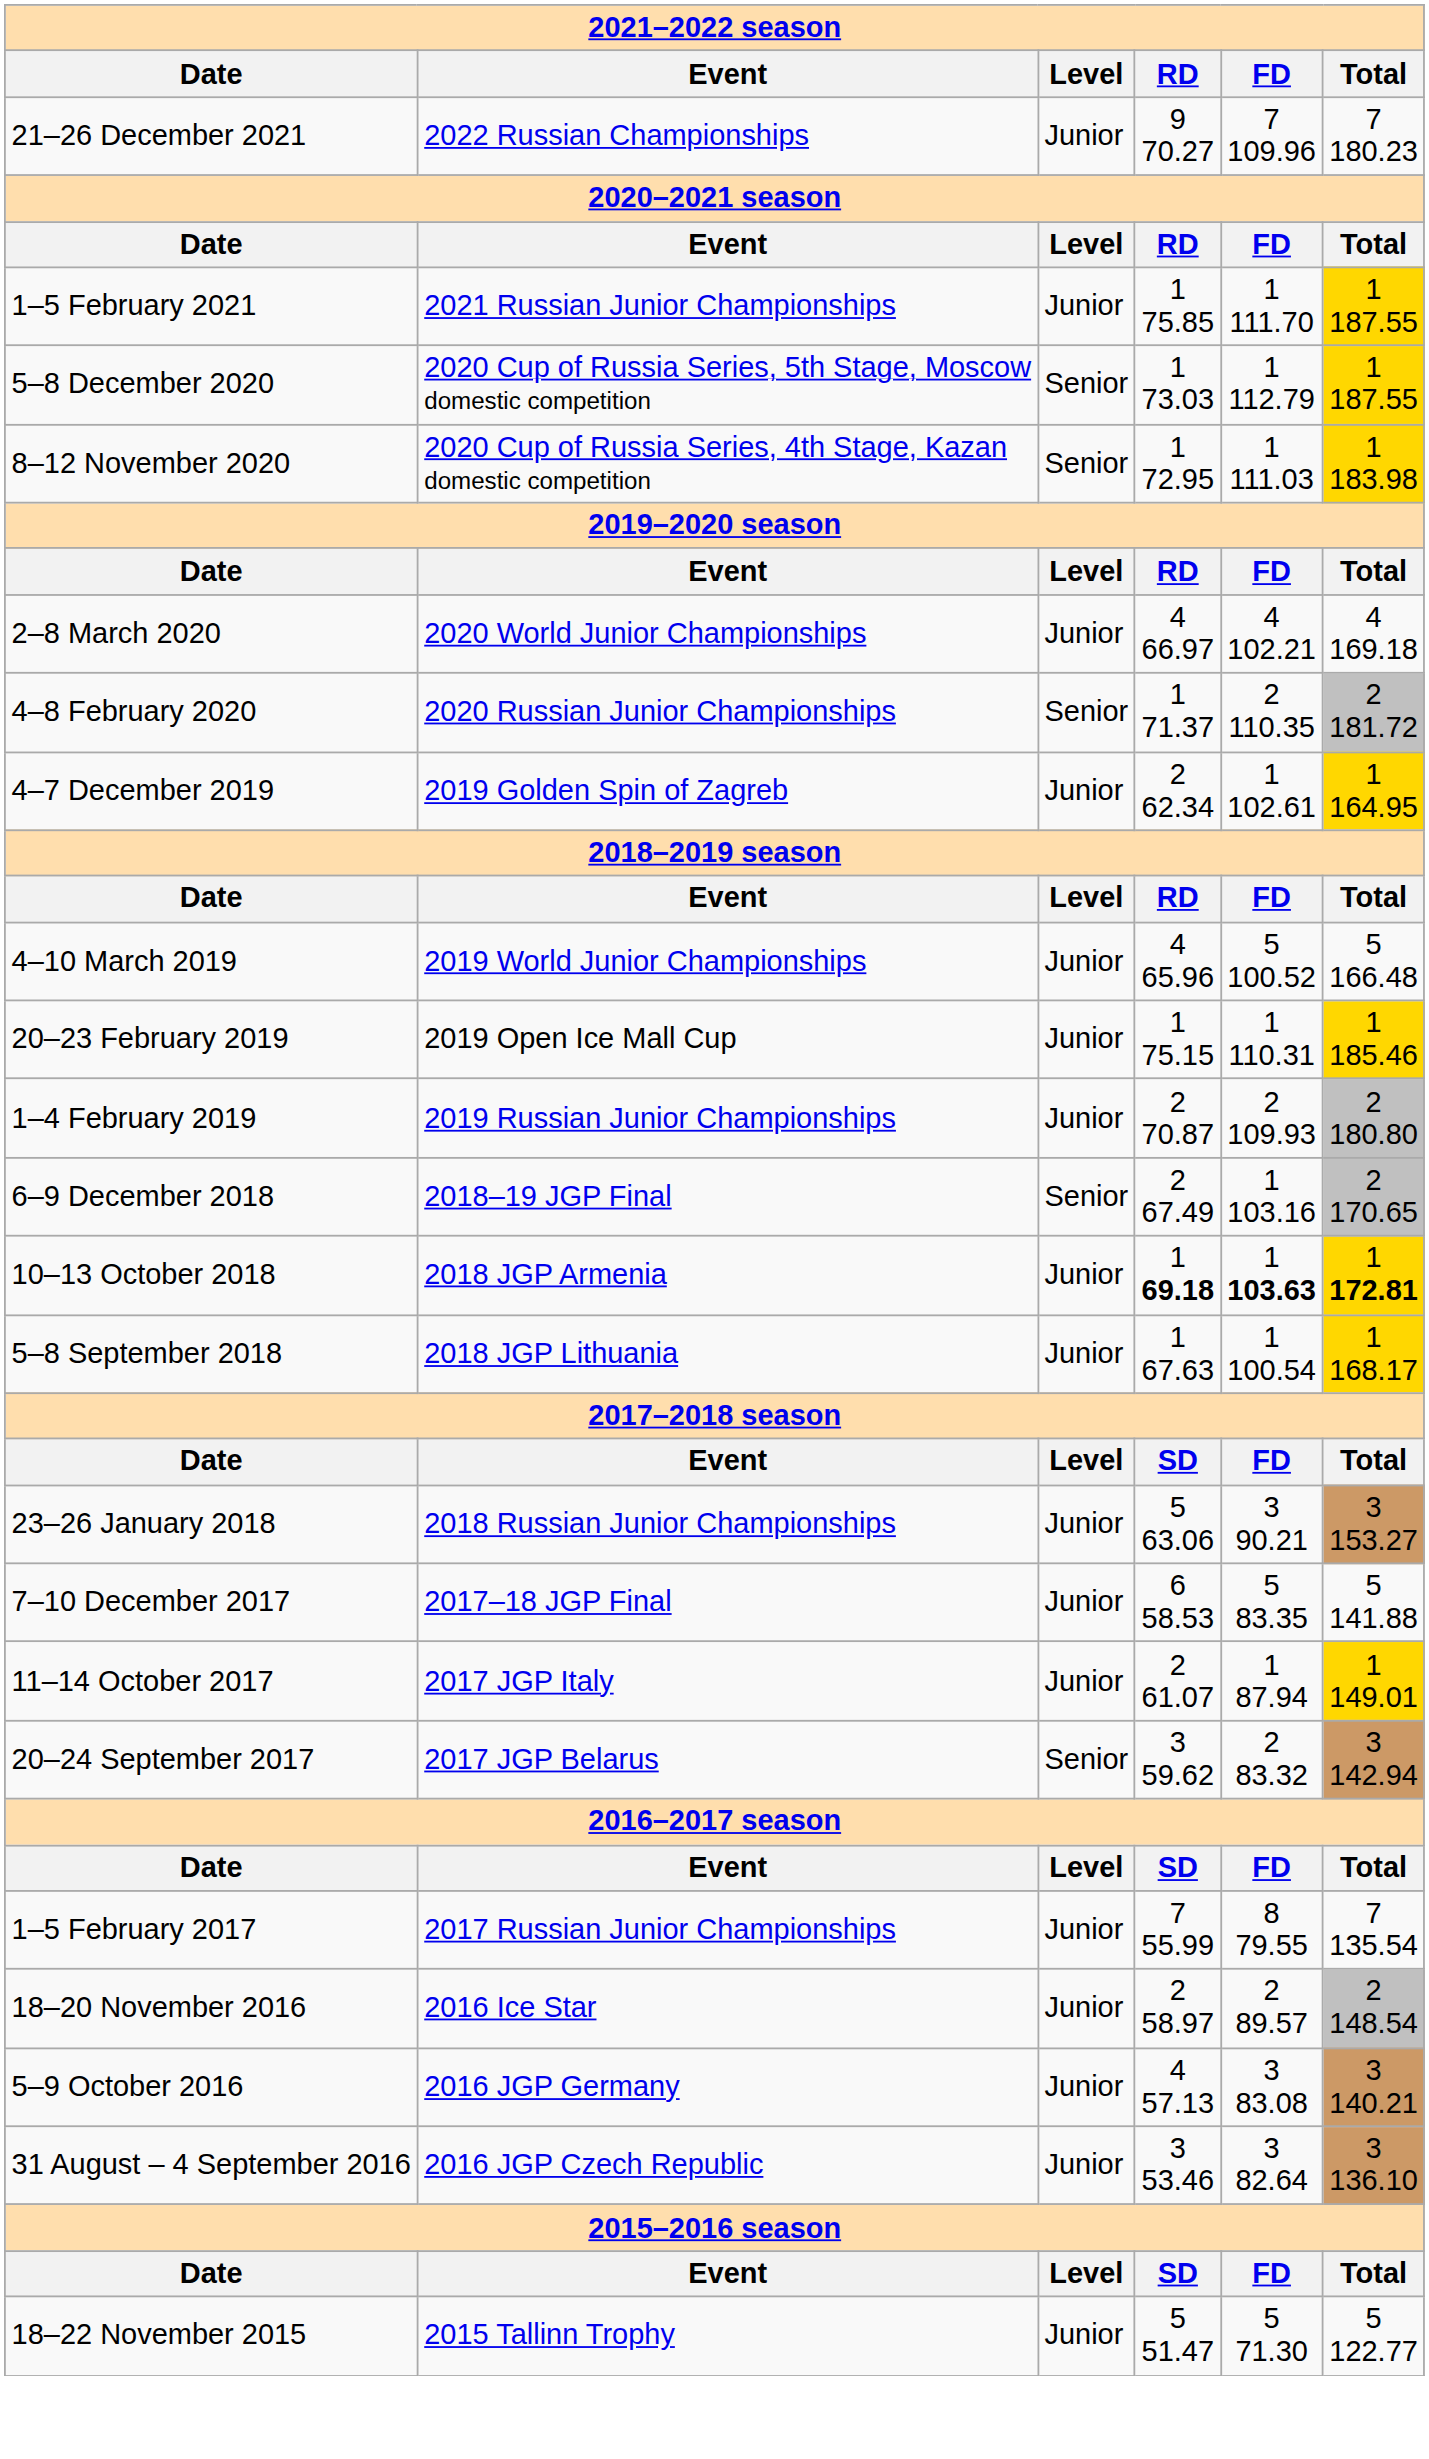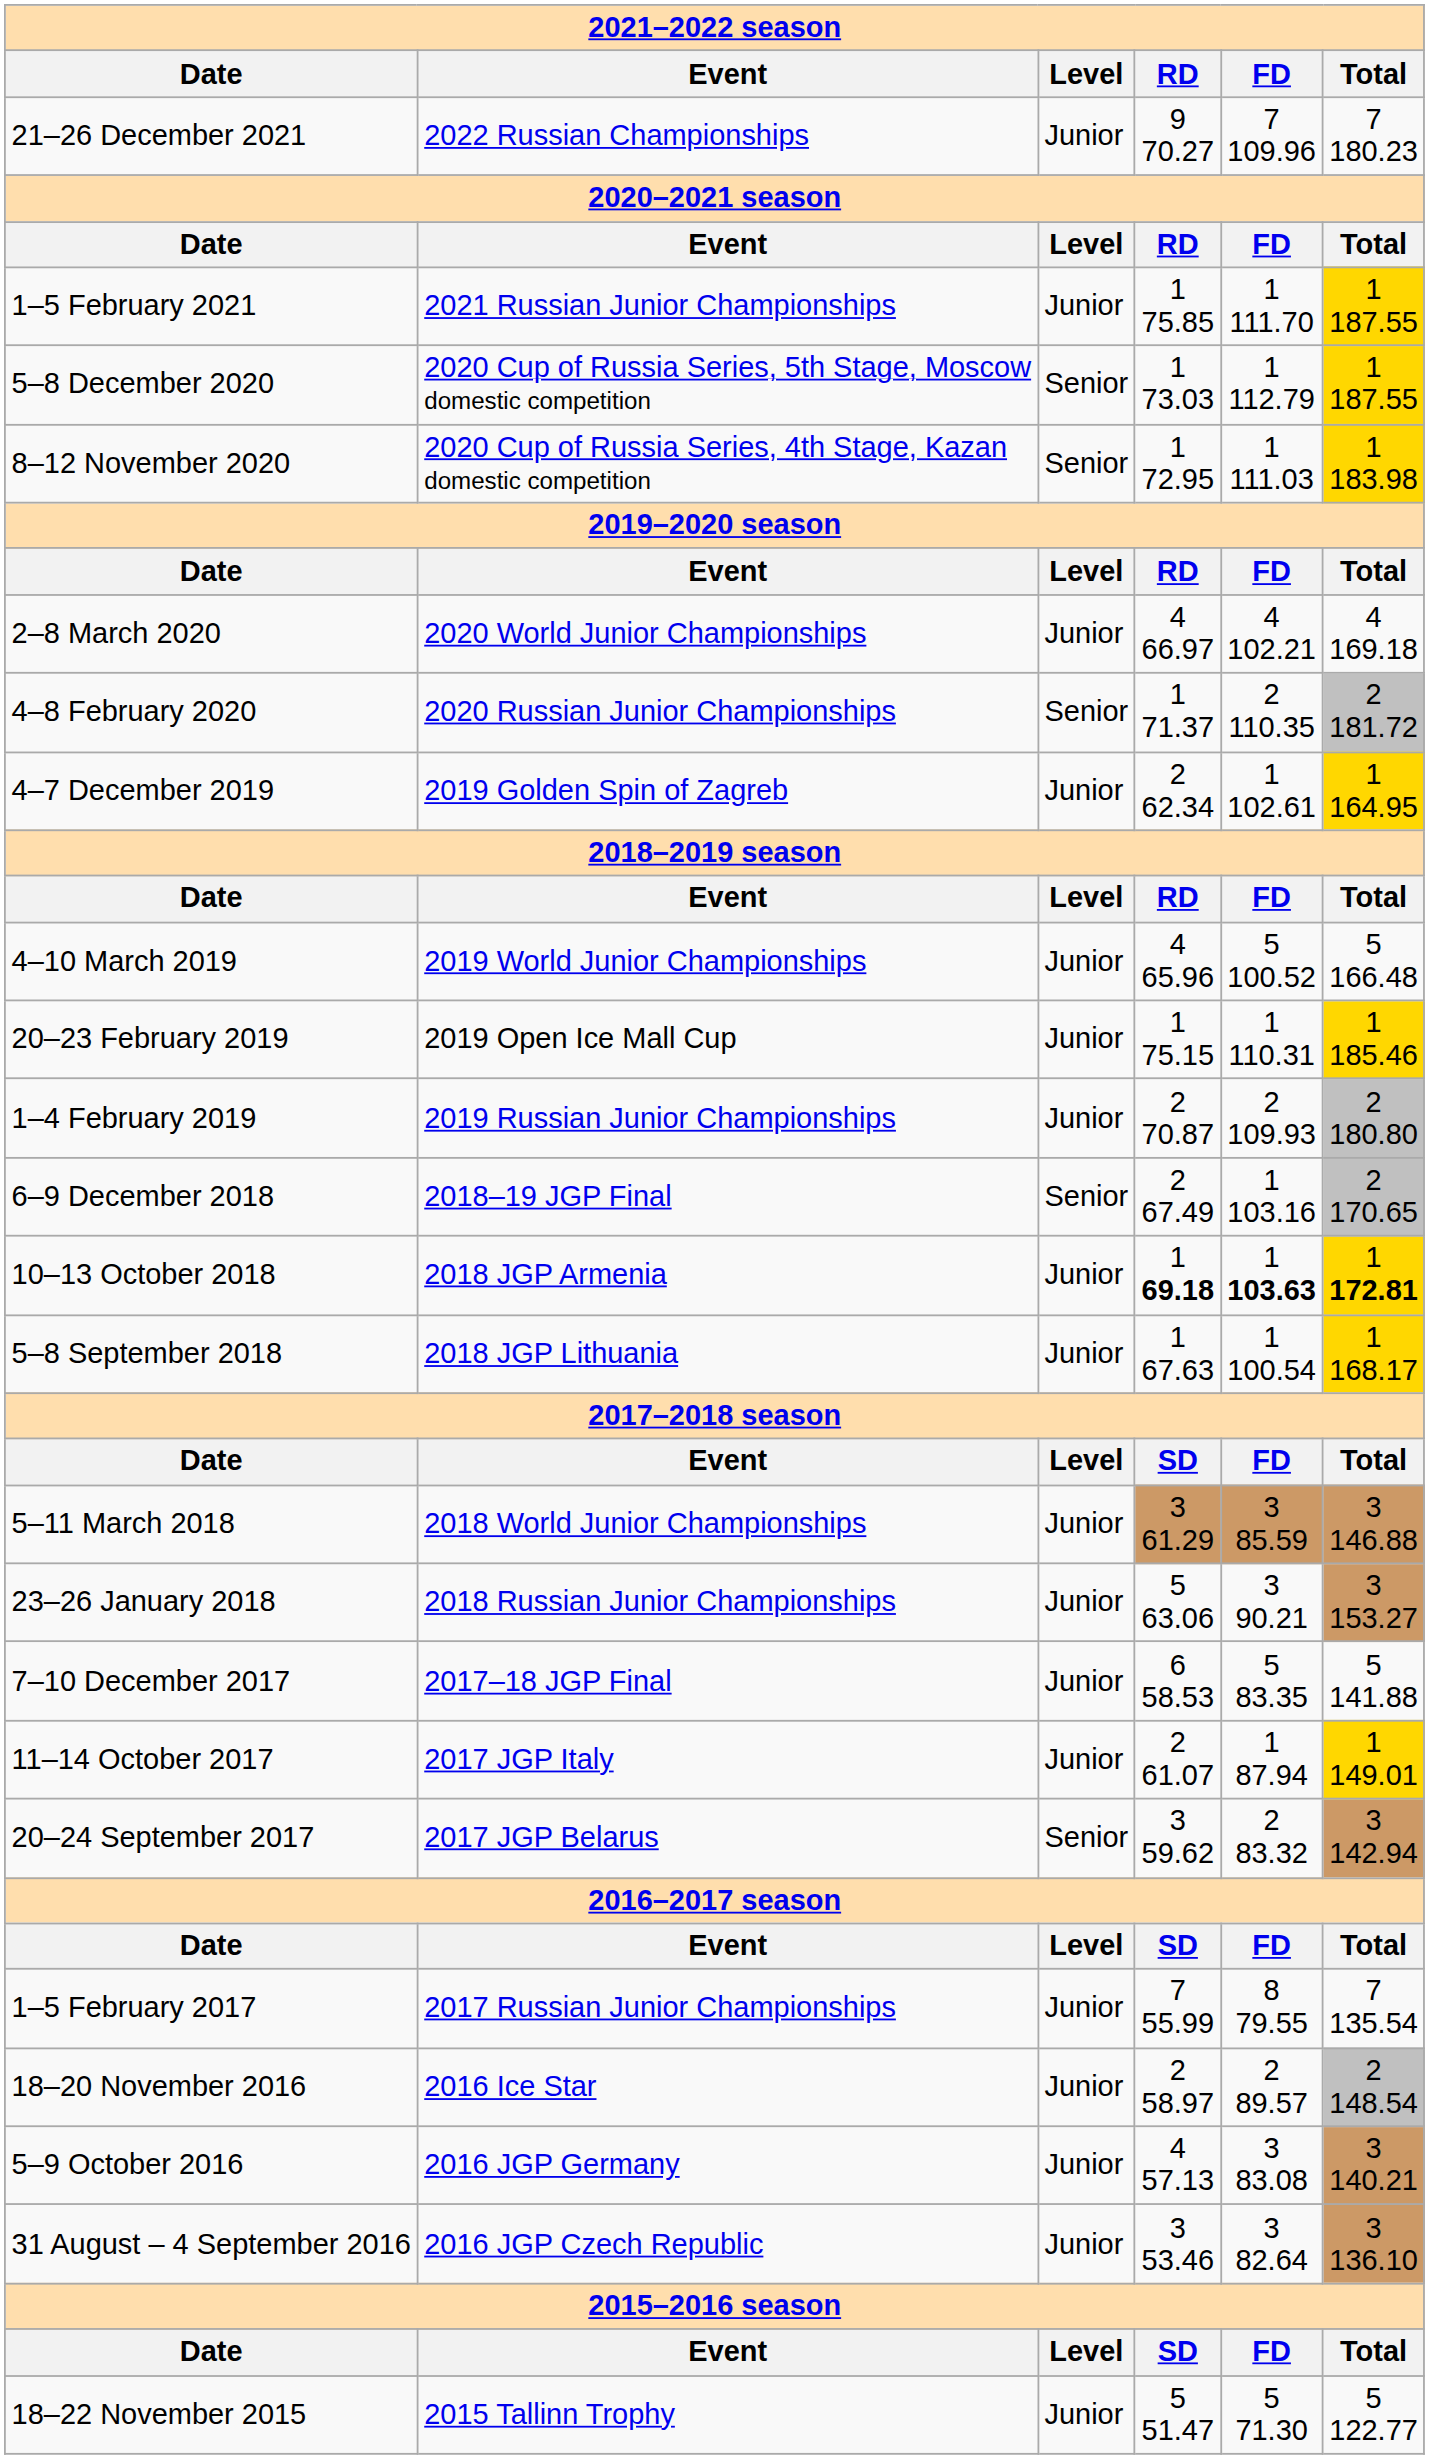+ row: 5–11 March 2018 | 2018 World Junior Championships | Junior | 3 61.29 | 3 85.59 | 3 146.88
